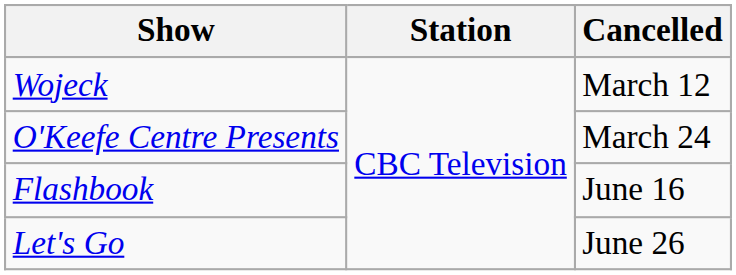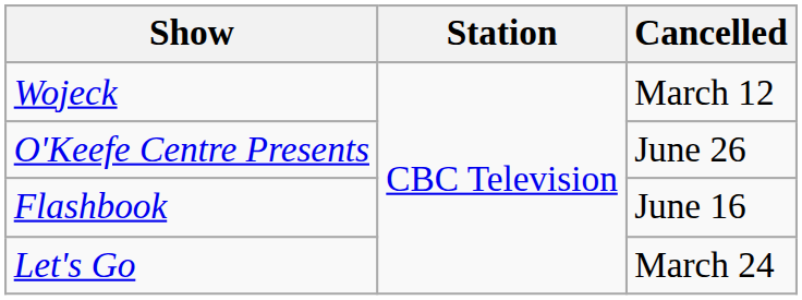O'Keefe Centre Presents | Cancelled: March 24 -> June 26
Let's Go | Cancelled: June 26 -> March 24
